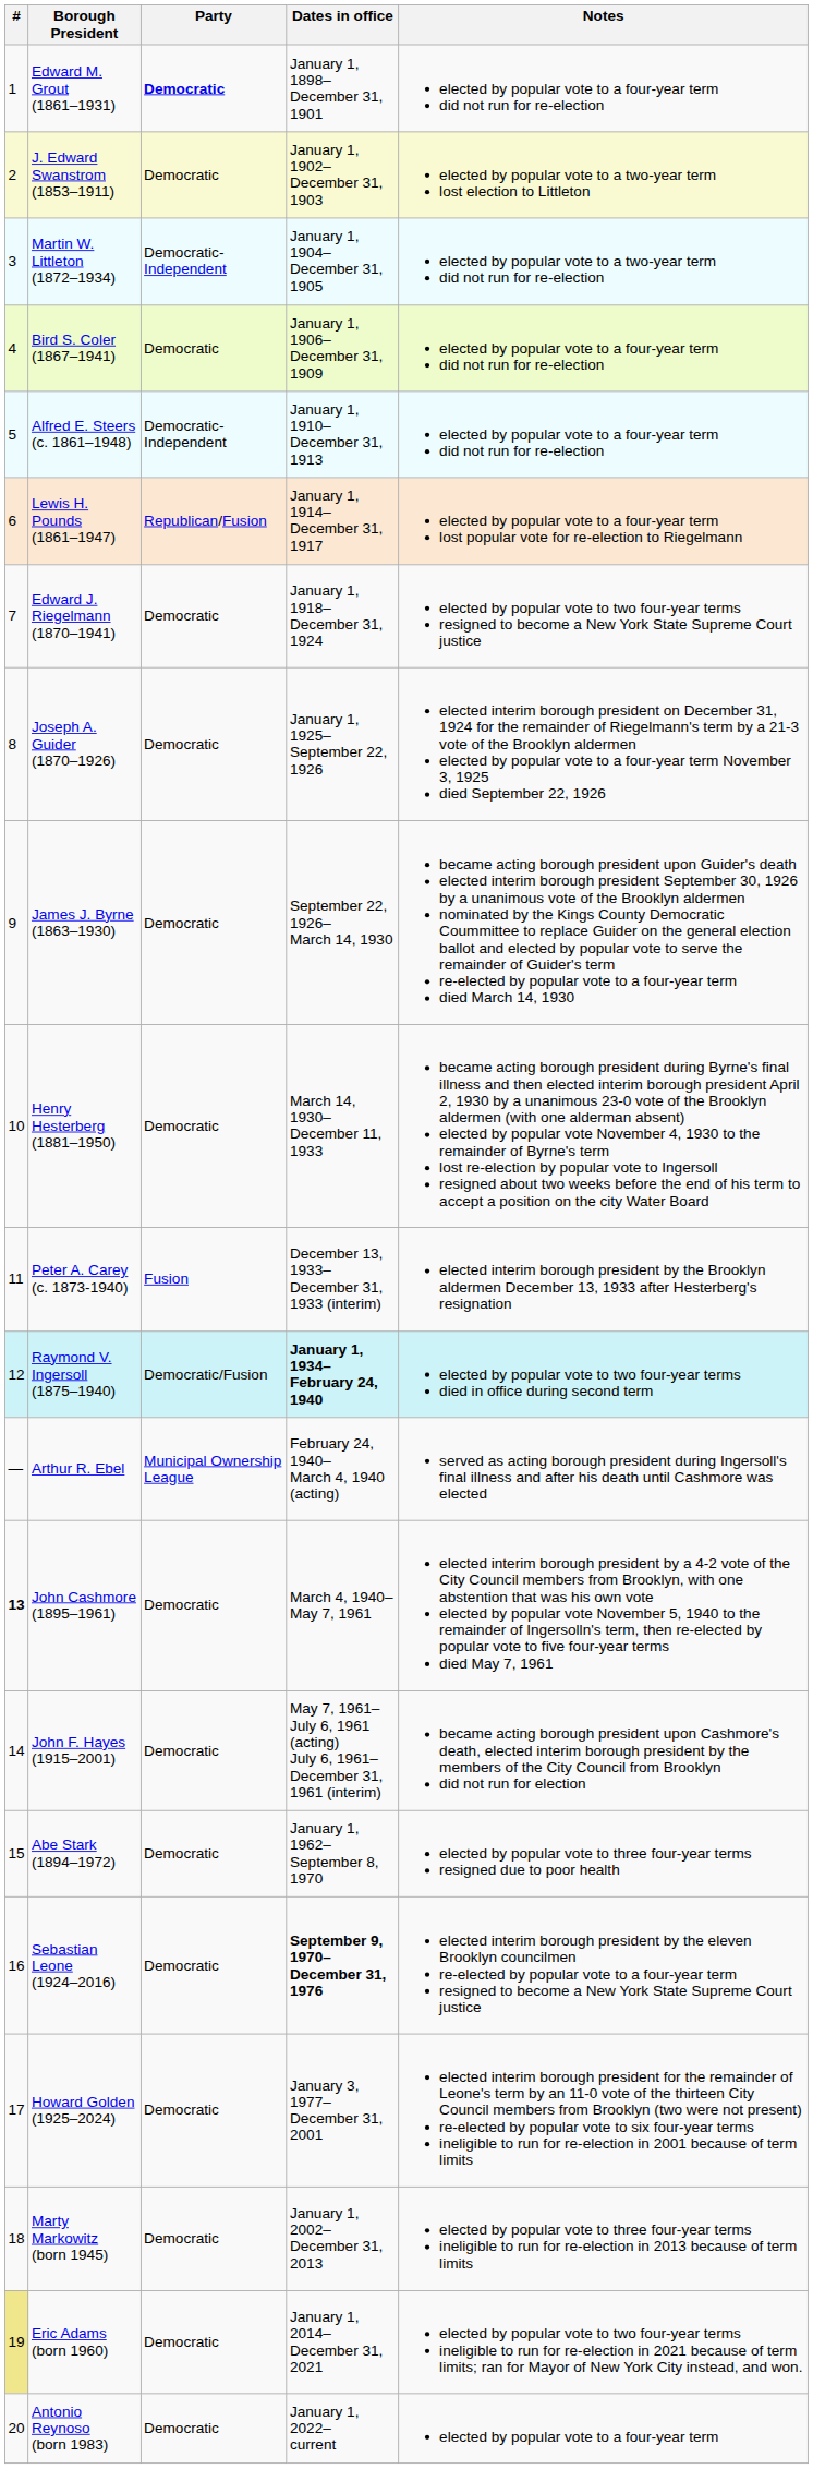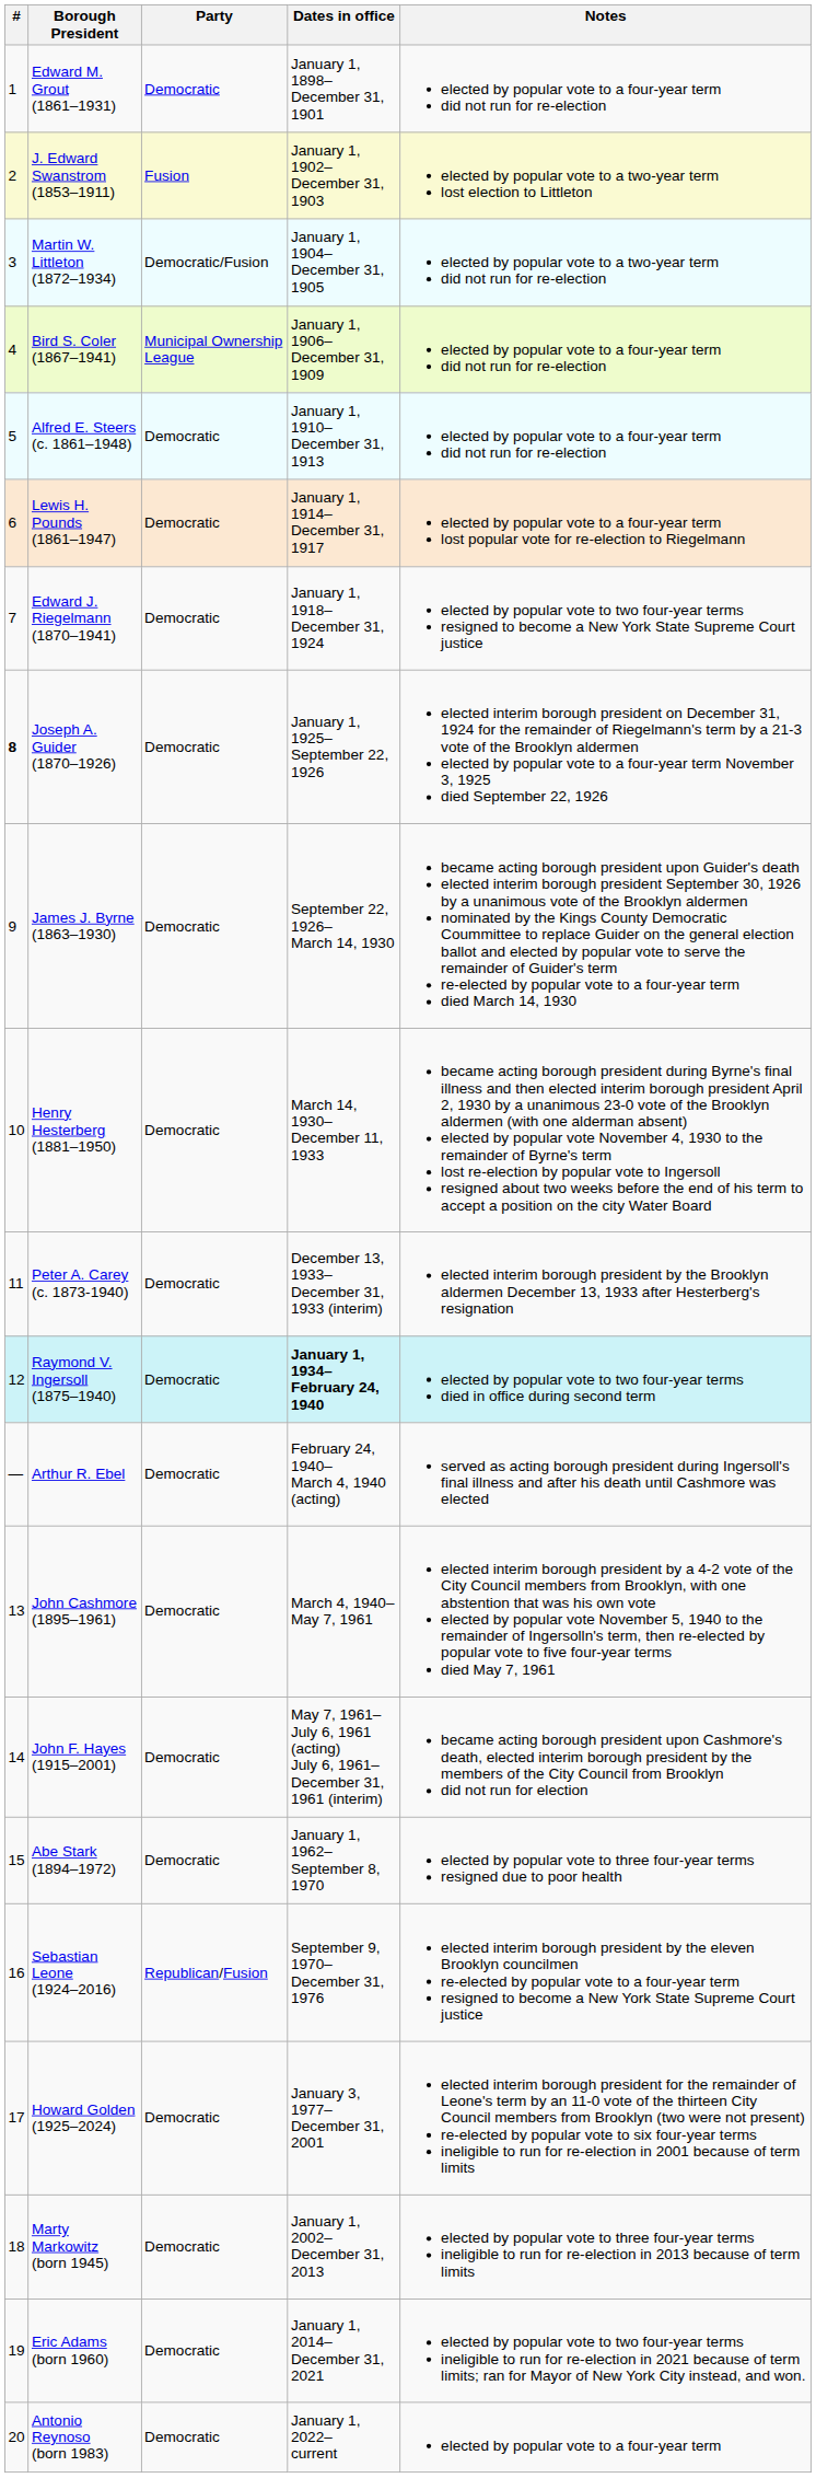Edward M. Grout (1861–1931) | Party: bold -> normal
J. Edward Swanstrom (1853–1911) | Party: Democratic -> Fusion
Martin W. Littleton (1872–1934) | Party: Democratic-Independent -> Democratic/Fusion
Bird S. Coler (1867–1941) | Party: Democratic -> Municipal Ownership League
Alfred E. Steers (c. 1861–1948) | Party: Democratic-Independent -> Democratic
Lewis H. Pounds (1861–1947) | Party: Republican/Fusion -> Democratic
Joseph A. Guider (1870–1926) | #: normal -> bold
Peter A. Carey (c. 1873-1940) | Party: Fusion -> Democratic
Raymond V. Ingersoll (1875–1940) | Party: Democratic/Fusion -> Democratic
Arthur R. Ebel | Party: Municipal Ownership League -> Democratic
John Cashmore (1895–1961) | #: bold -> normal
Sebastian Leone (1924–2016) | Party: Democratic -> Republican/Fusion
Sebastian Leone (1924–2016) | Dates in office: bold -> normal
Eric Adams (born 1960) | #: khaki background -> no background
